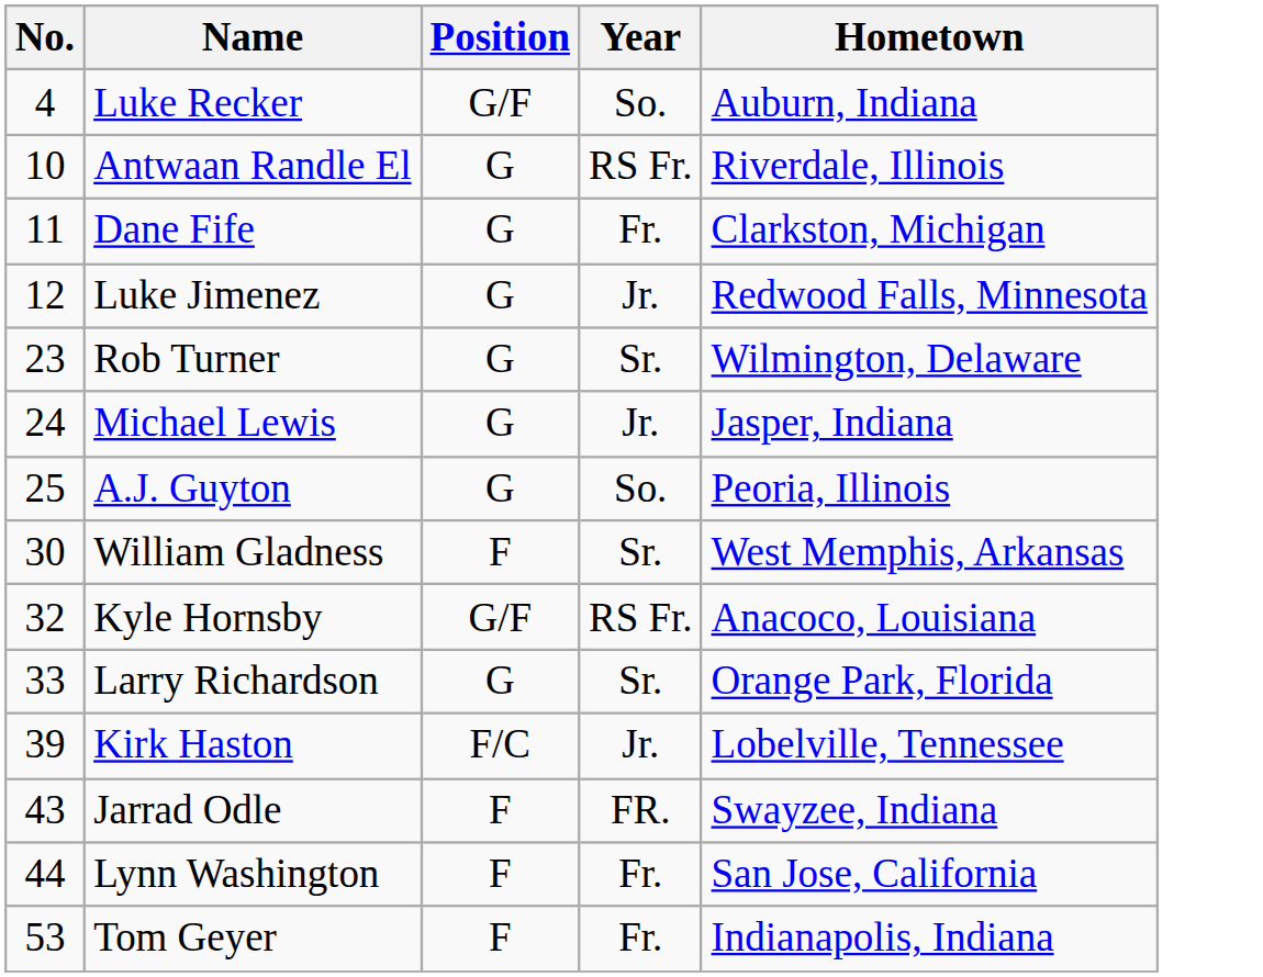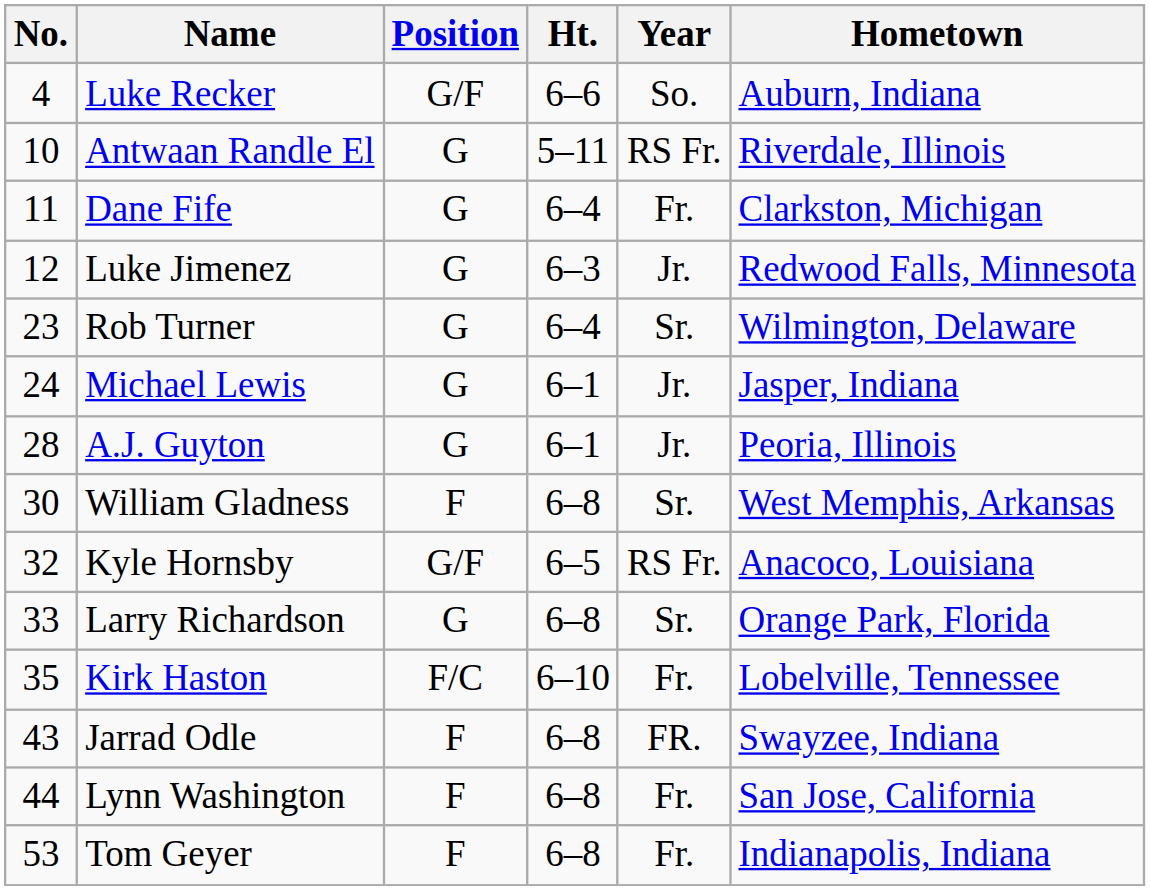+ column: Ht. | 6–6 | 5–11 | 6–4 | 6–3 | 6–4 | 6–1 | 6–1 | 6–8 | 6–5 | 6–8 | 6–10 | 6–8 | 6–8 | 6–8
A.J. Guyton | No.: 25 -> 28
A.J. Guyton | Year: So. -> Jr.
Kirk Haston | No.: 39 -> 35
Kirk Haston | Year: Jr. -> Fr.
